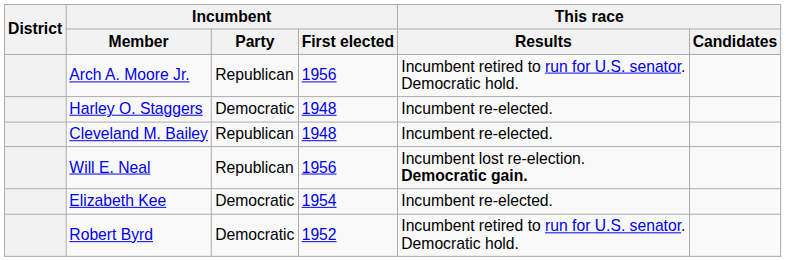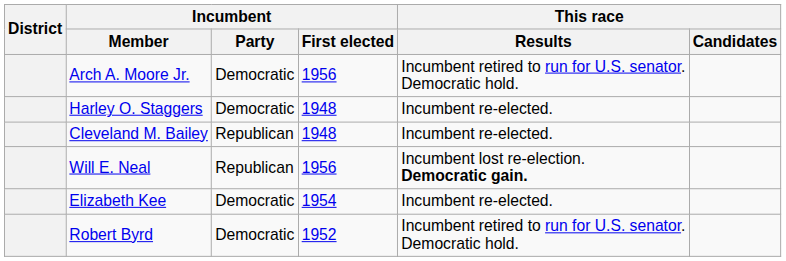Arch A. Moore Jr. | Incumbent / Party: Republican -> Democratic
